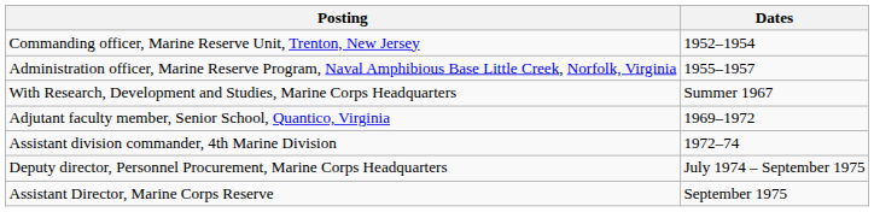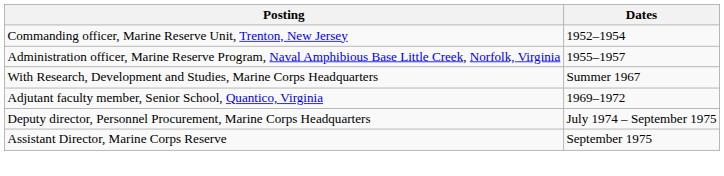- row: Assistant division commander, 4th Marine Division | 1972–74
